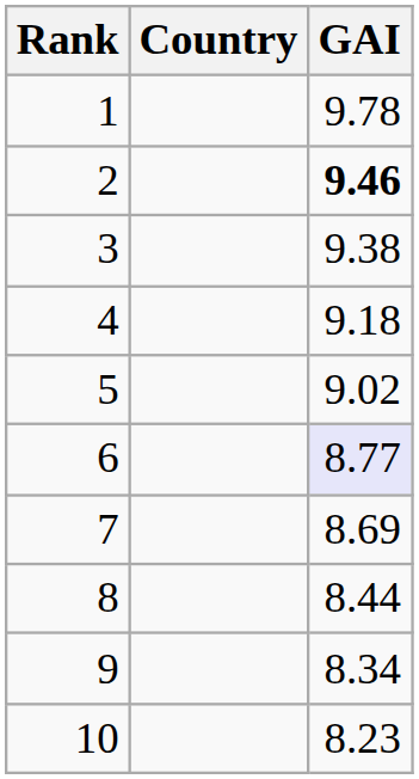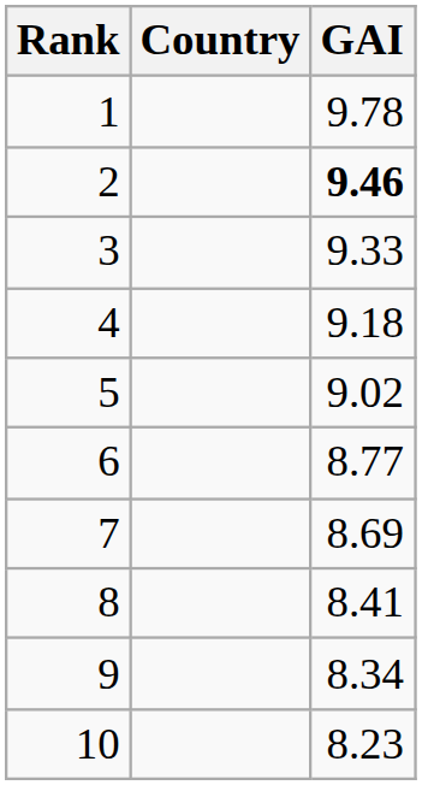3 | GAI: 9.38 -> 9.33
6 | GAI: lavender background -> no background
8 | GAI: 8.44 -> 8.41
